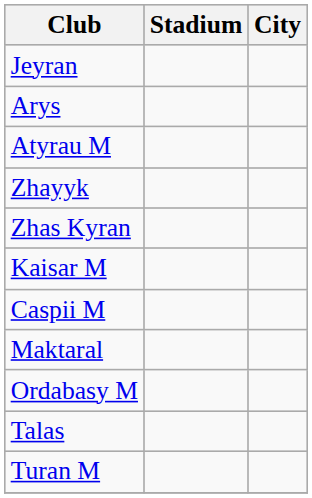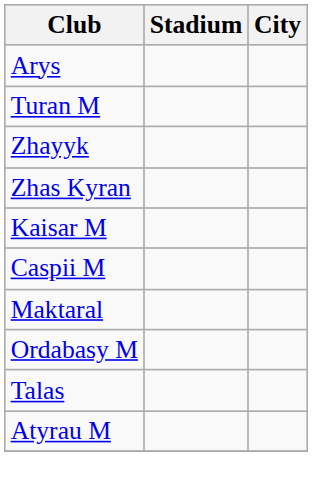- row: Jeyran
rows swapped: Atyrau M <-> Turan M
